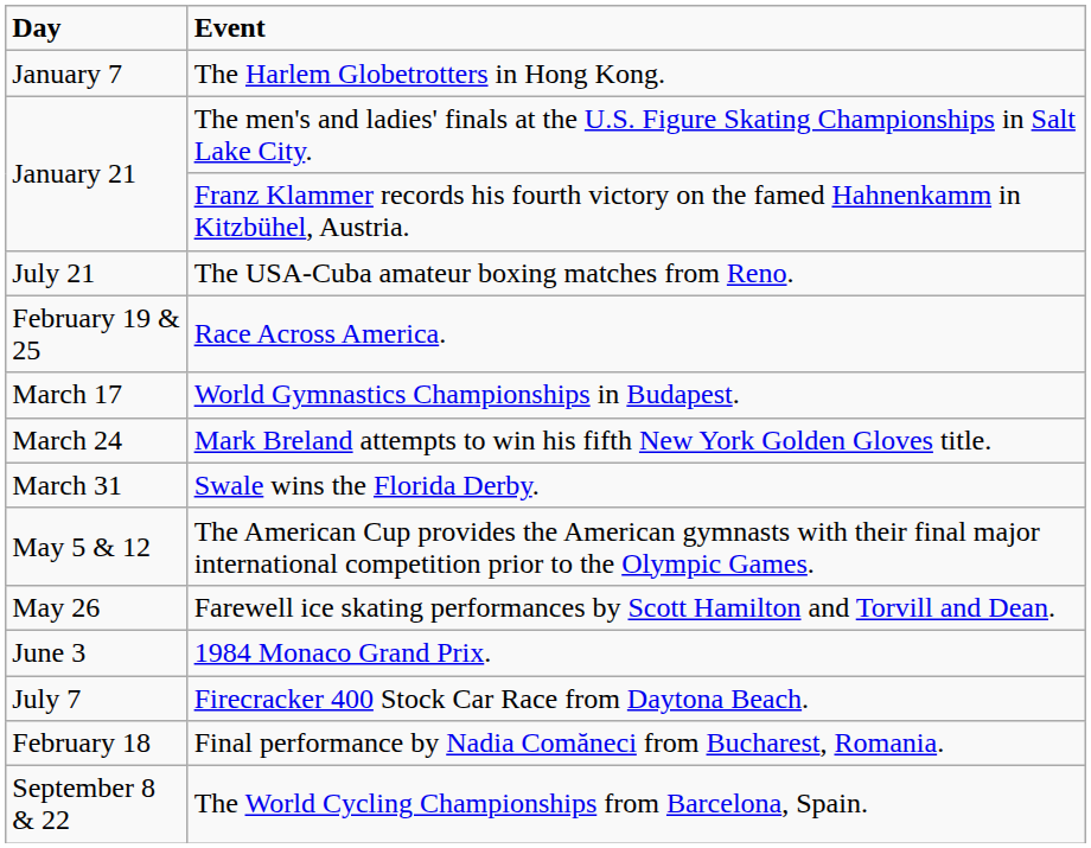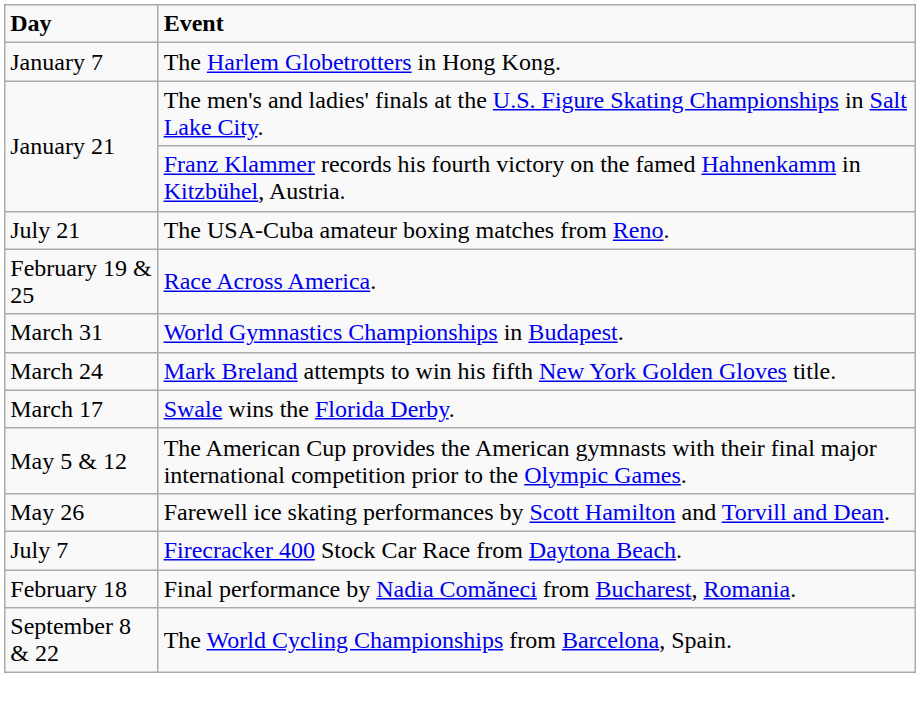World Gymnastics Championships in Budapest. | Day: March 17 -> March 31
Swale wins the Florida Derby. | Day: March 31 -> March 17
- row: June 3 | 1984 Monaco Grand Prix.
